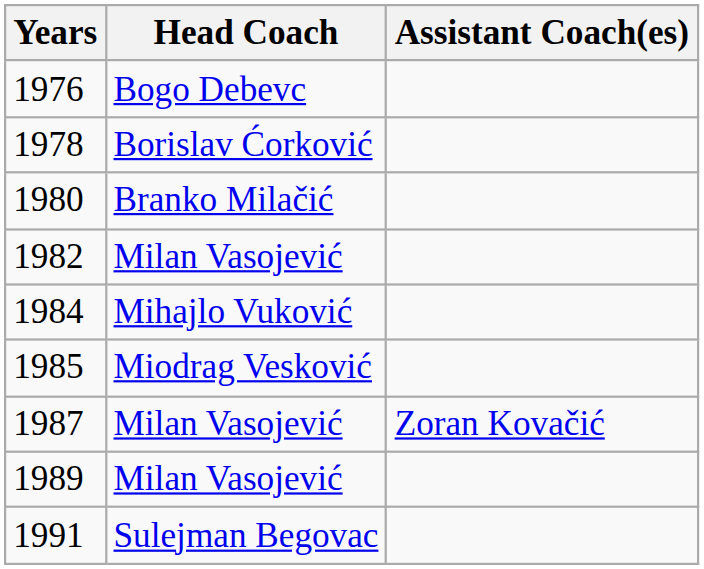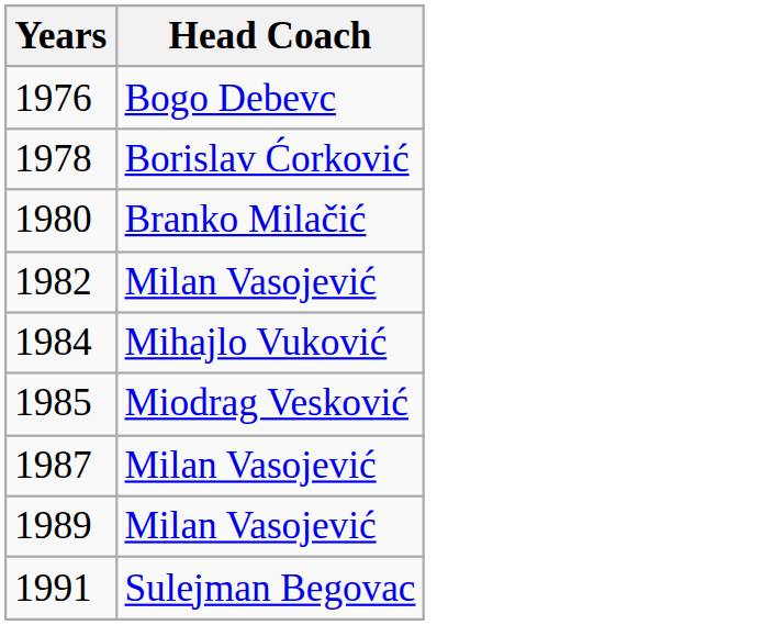- column: Assistant Coach(es) | Zoran Kovačić
